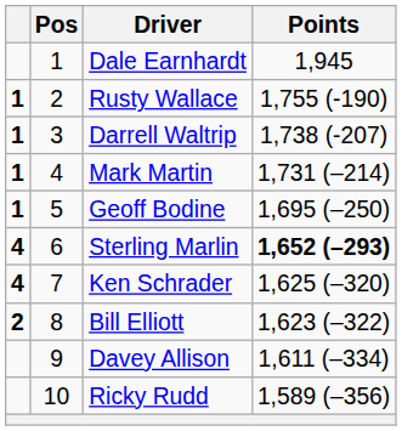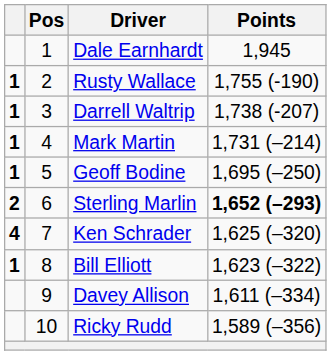Sterling Marlin | column 1: 4 -> 2
Bill Elliott | column 1: 2 -> 1
